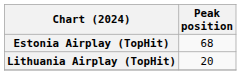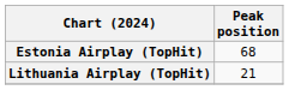Lithuania Airplay (TopHit) | Peak position: 20 -> 21
